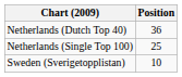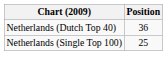- row: Sweden (Sverigetopplistan) | 10
